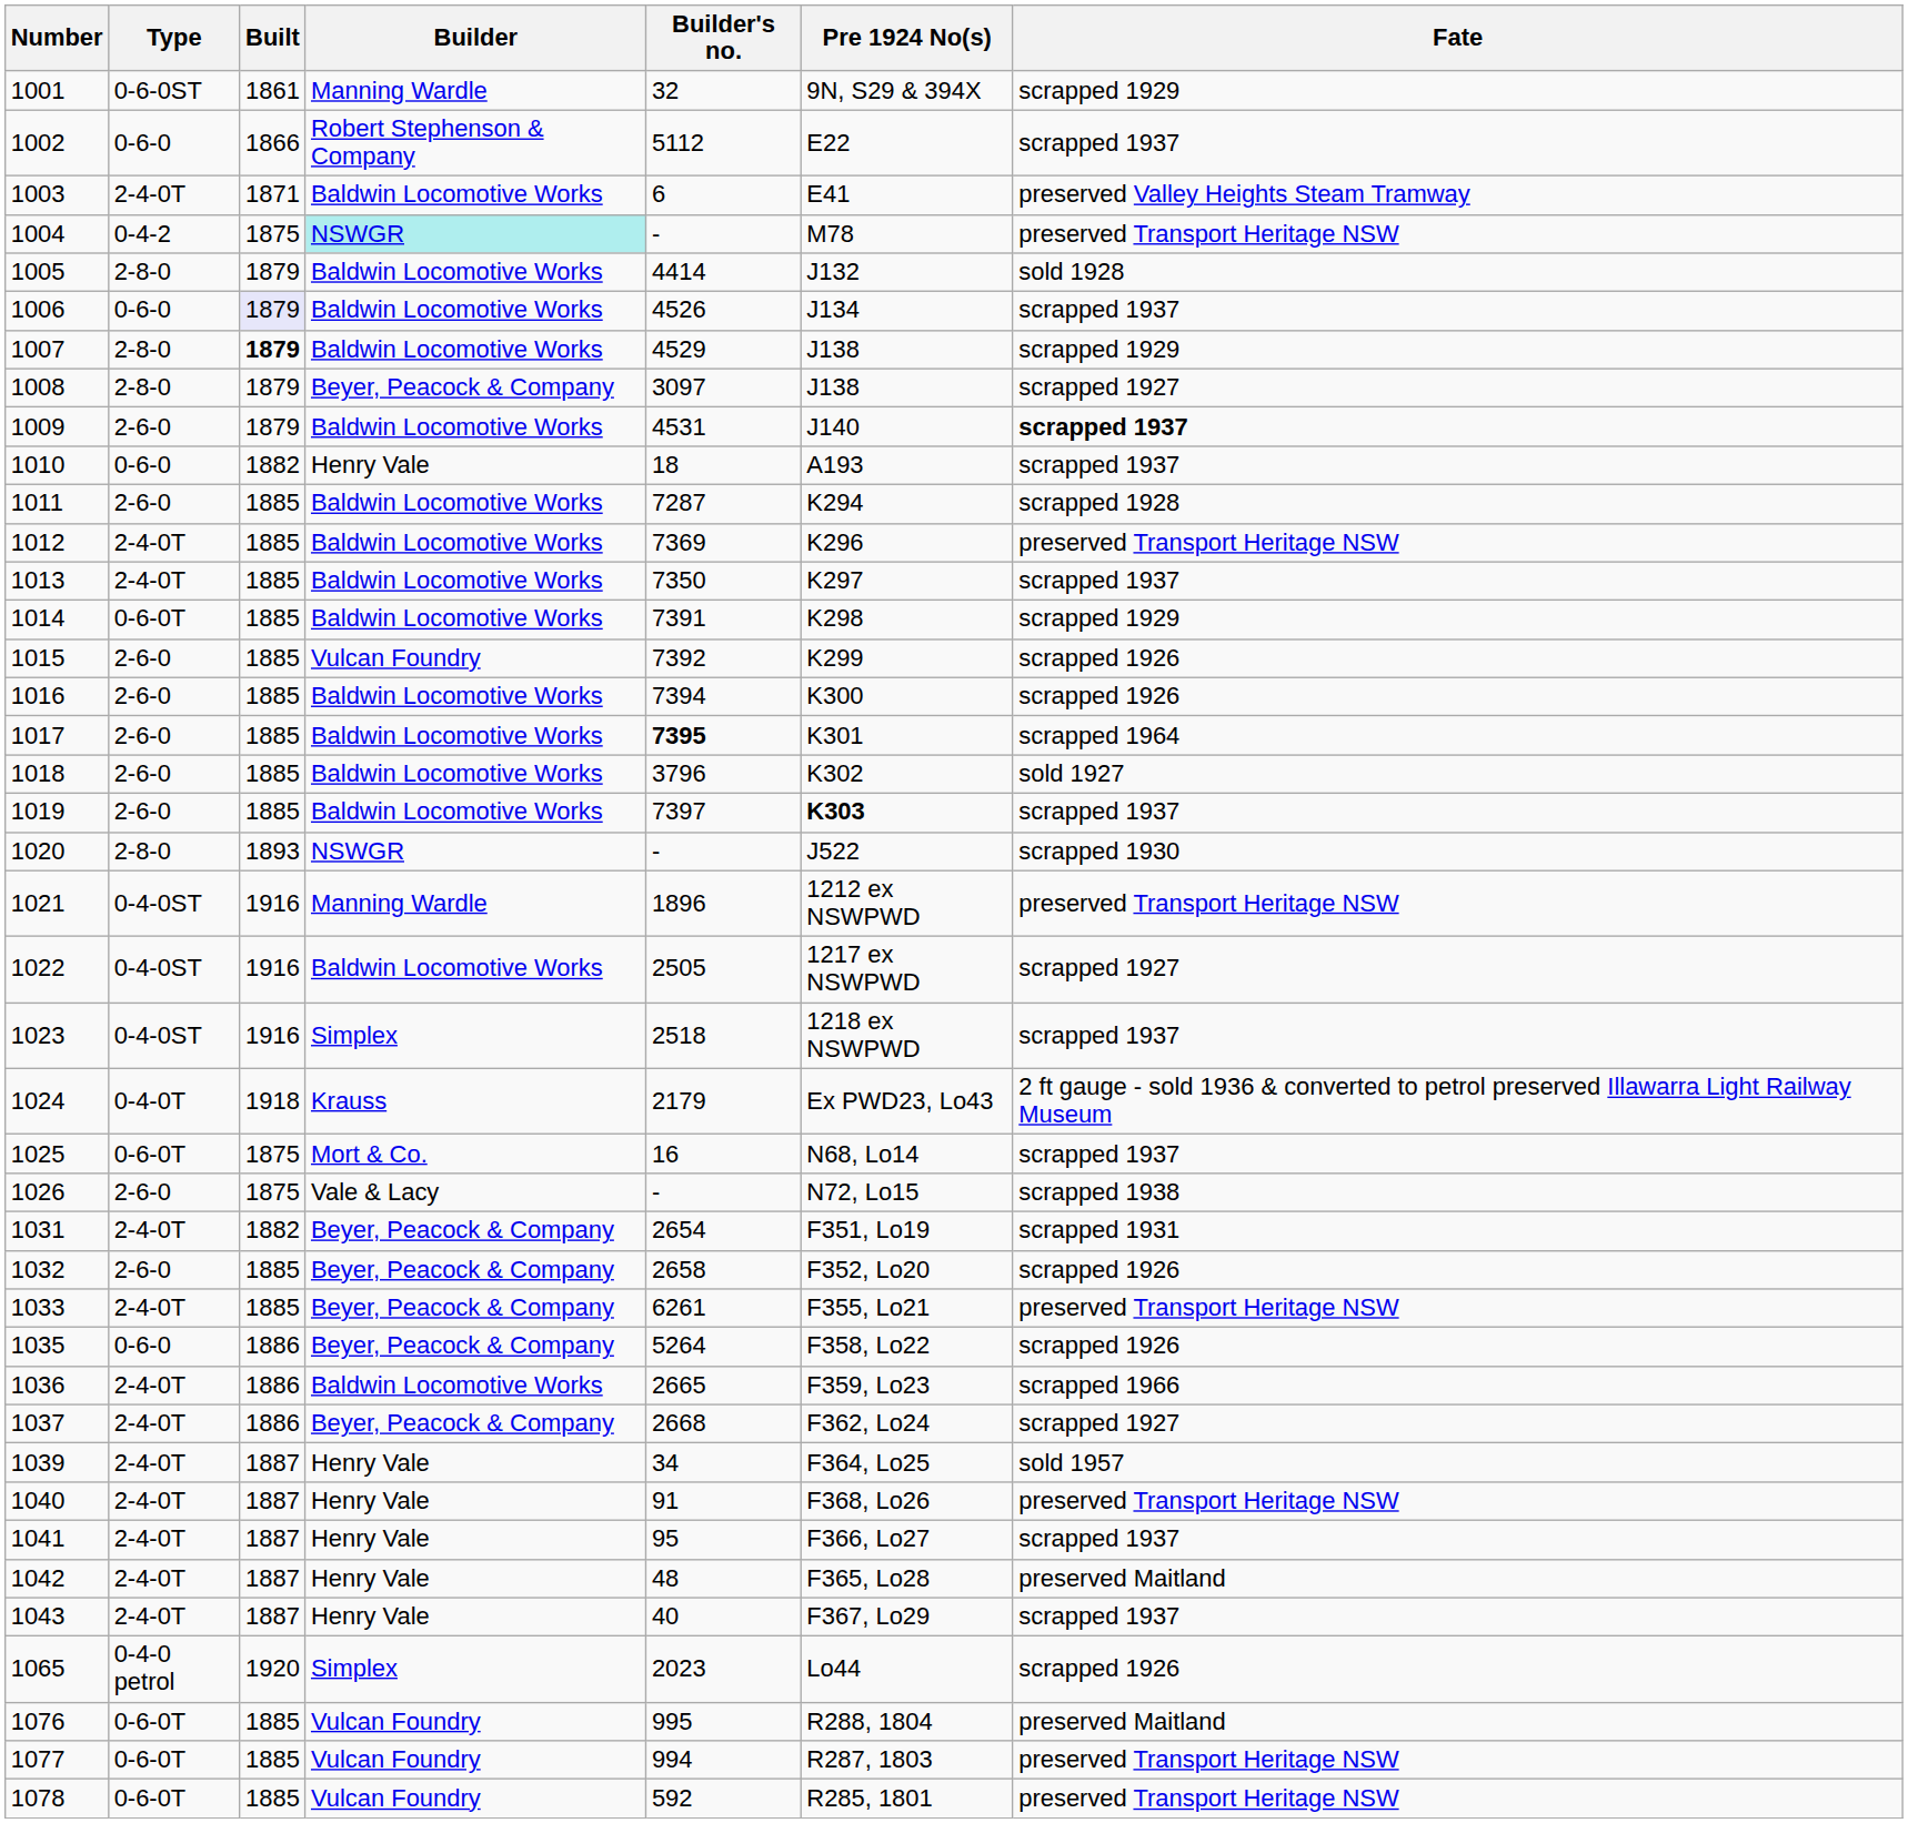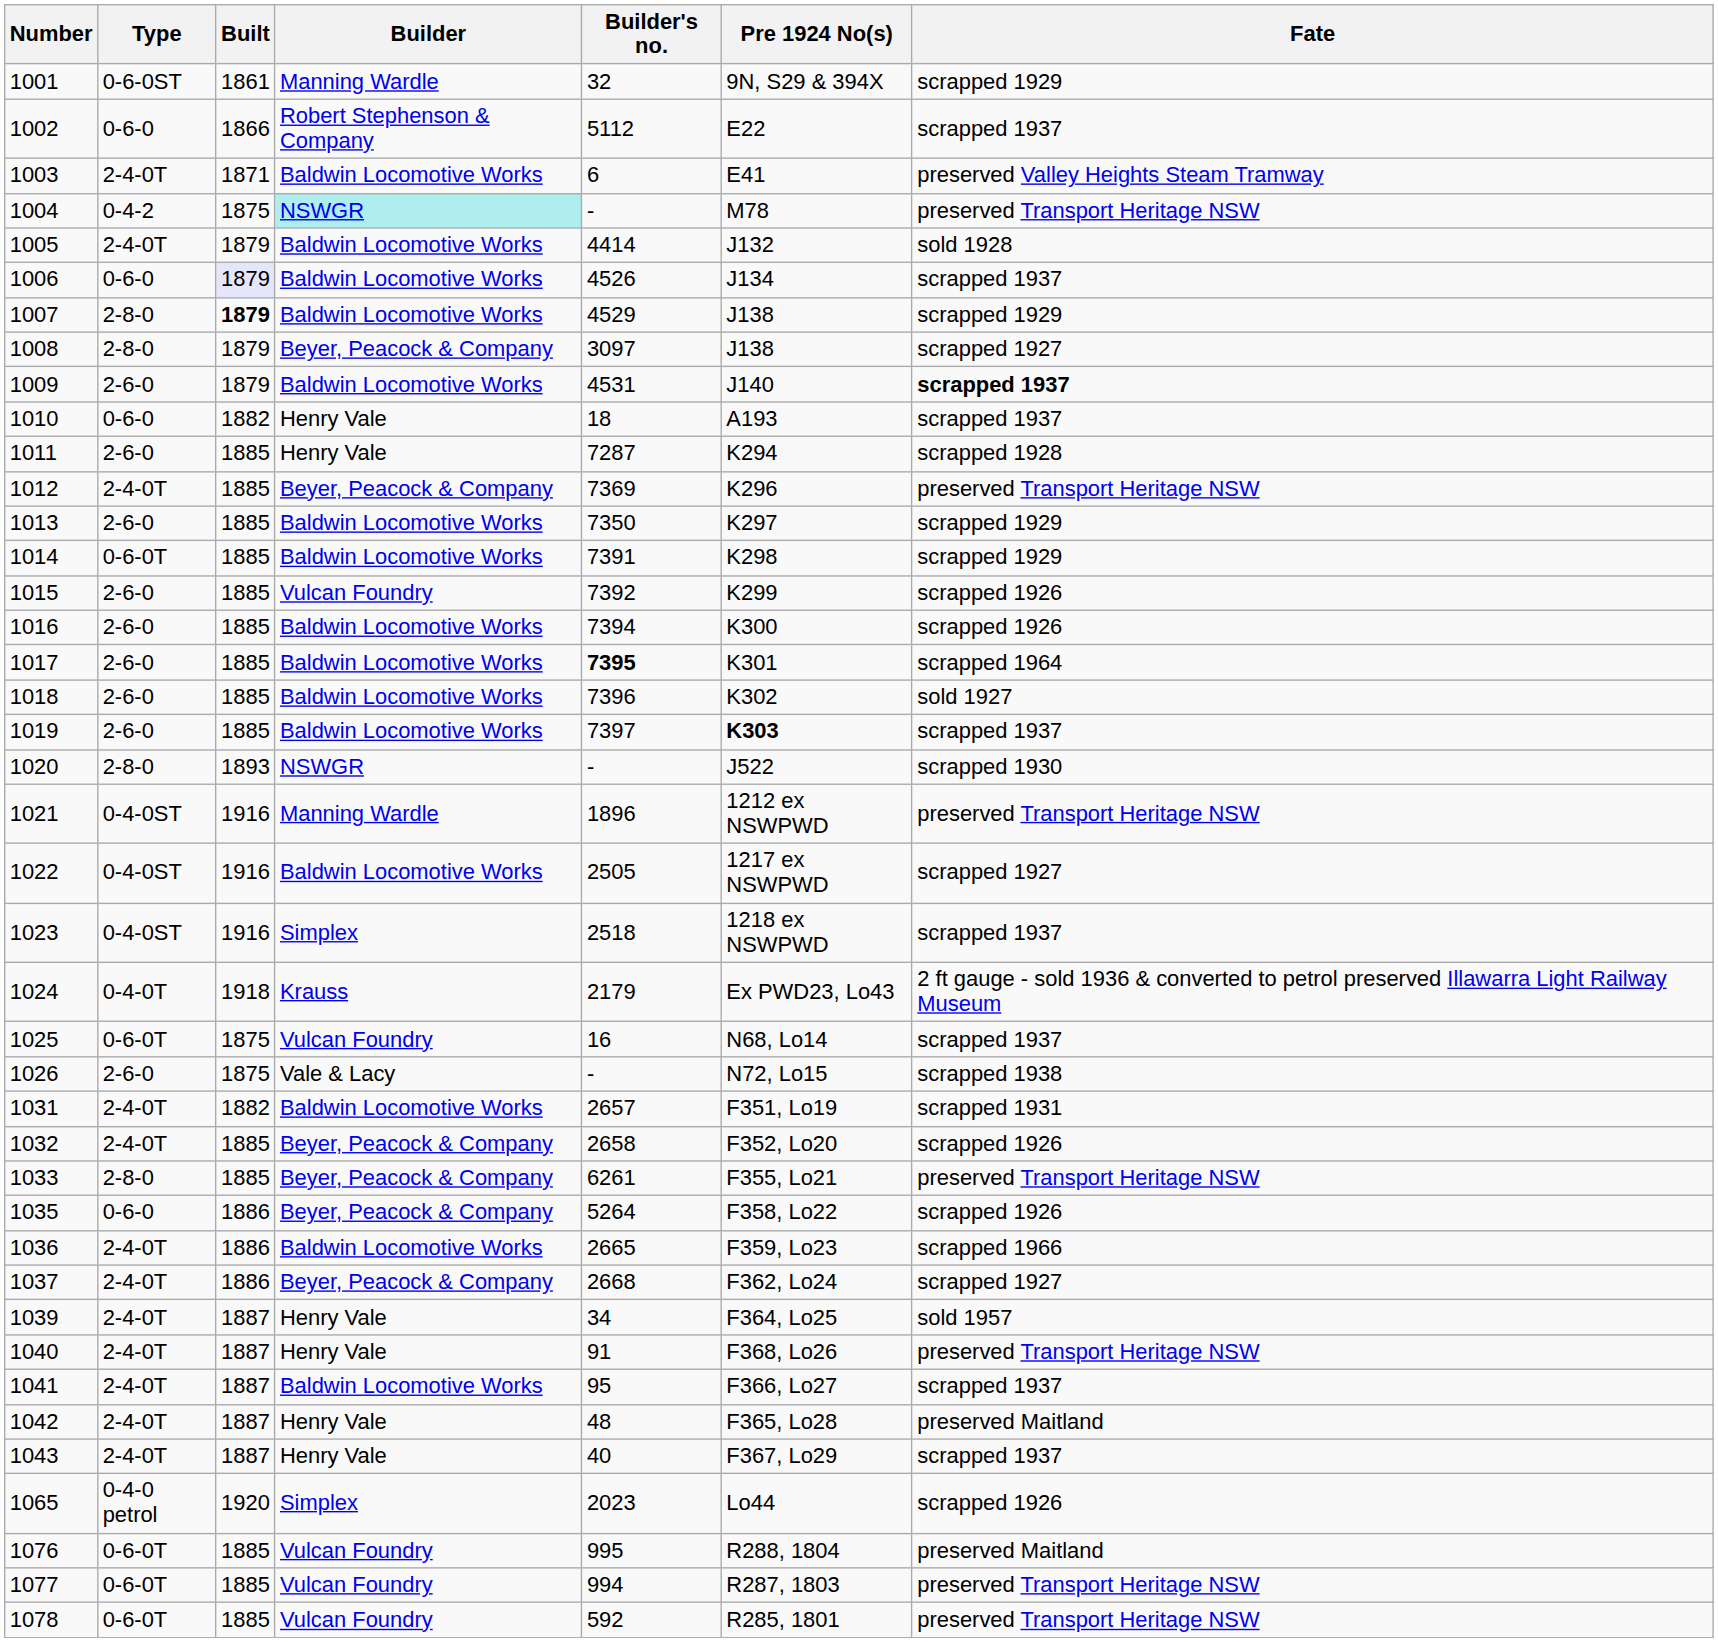1005 | Type: 2-8-0 -> 2-4-0T
1011 | Builder: Baldwin Locomotive Works -> Henry Vale
1012 | Builder: Baldwin Locomotive Works -> Beyer, Peacock & Company
1013 | Type: 2-4-0T -> 2-6-0
1013 | Fate: scrapped 1937 -> scrapped 1929
1018 | Builder's no.: 3796 -> 7396
1025 | Builder: Mort & Co. -> Vulcan Foundry
1031 | Builder: Beyer, Peacock & Company -> Baldwin Locomotive Works
1031 | Builder's no.: 2654 -> 2657
1032 | Type: 2-6-0 -> 2-4-0T
1033 | Type: 2-4-0T -> 2-8-0
1041 | Builder: Henry Vale -> Baldwin Locomotive Works
